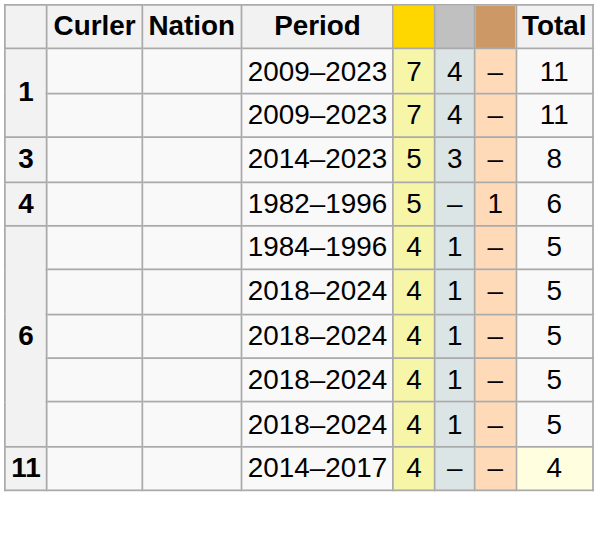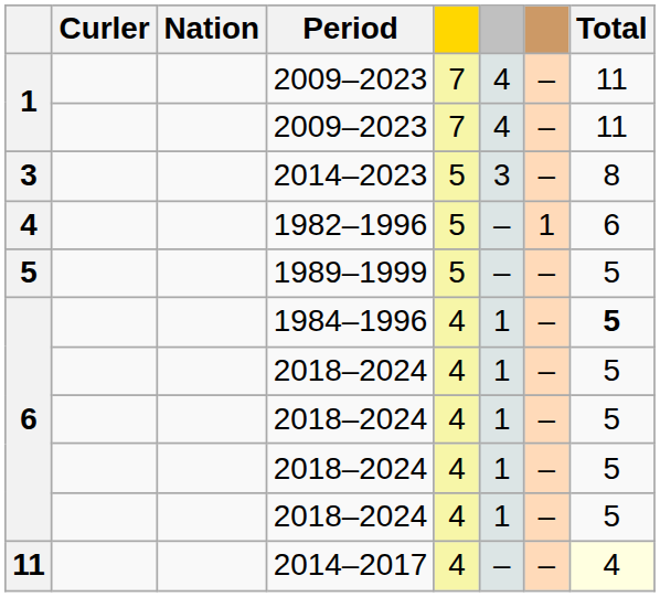+ row: 5 | 1989–1999 | 5 | – | – | 5
1984–1996 | Total: normal -> bold
